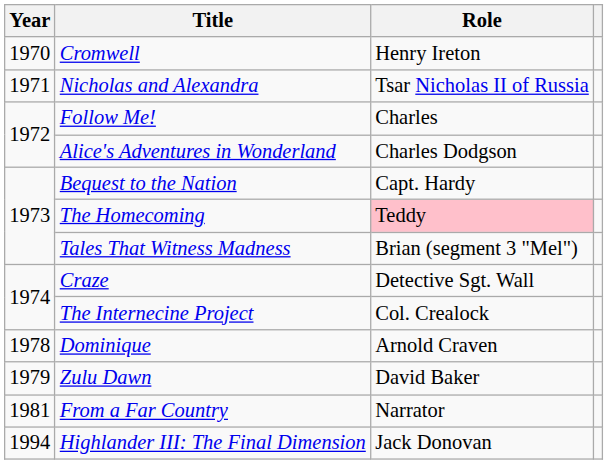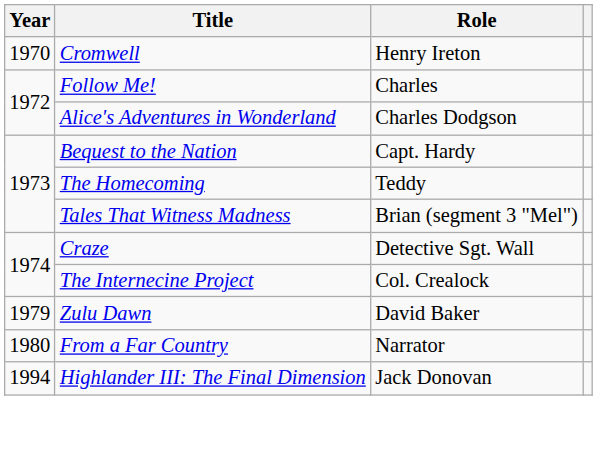- row: 1971 | Nicholas and Alexandra | Tsar Nicholas II of Russia
The Homecoming | Role: pink background -> no background
- row: 1978 | Dominique | Arnold Craven
From a Far Country | Year: 1981 -> 1980
